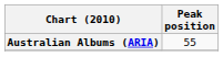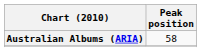Australian Albums (ARIA) | Peak position: 55 -> 58
